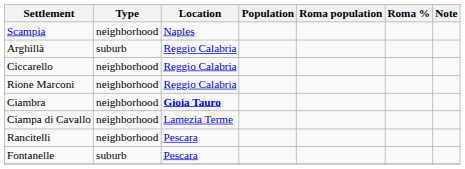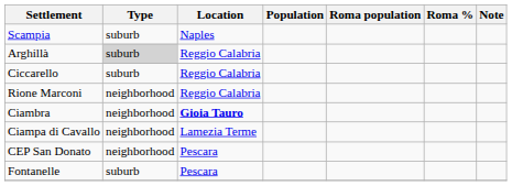Scampia | Type: neighborhood -> suburb
Arghillà | Type: no background -> lightgrey background
Ciccarello | Type: neighborhood -> suburb
- row: Rancitelli | neighborhood | Pescara
+ row: CEP San Donato | neighborhood | Pescara
